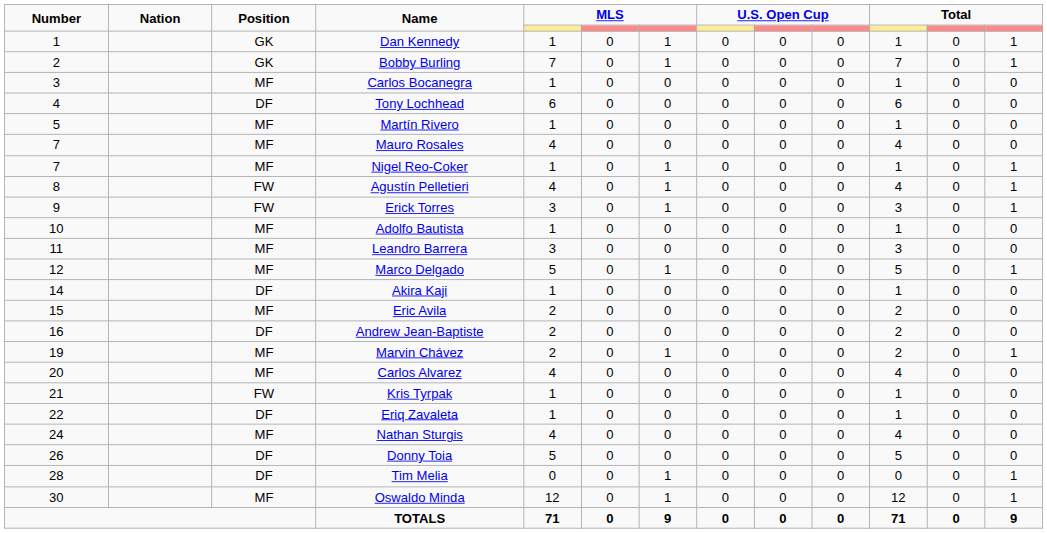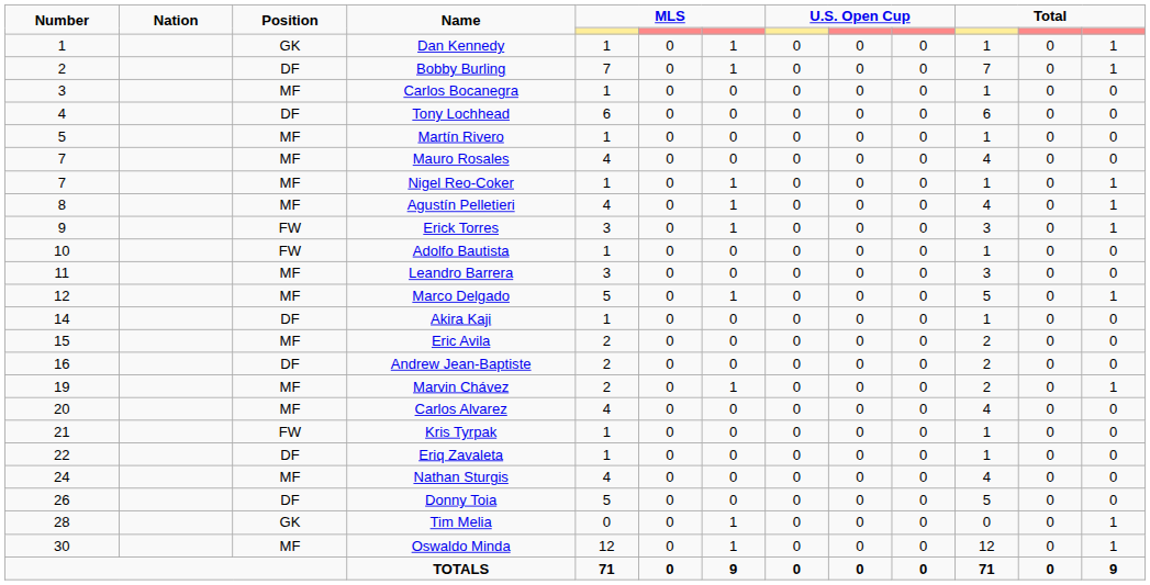Bobby Burling | Position: GK -> DF
Agustín Pelletieri | Position: FW -> MF
Adolfo Bautista | Position: MF -> FW
Tim Melia | Position: DF -> GK
